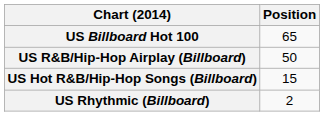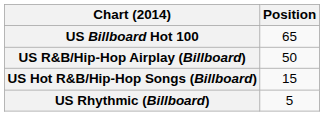US Rhythmic (Billboard) | Position: 2 -> 5
